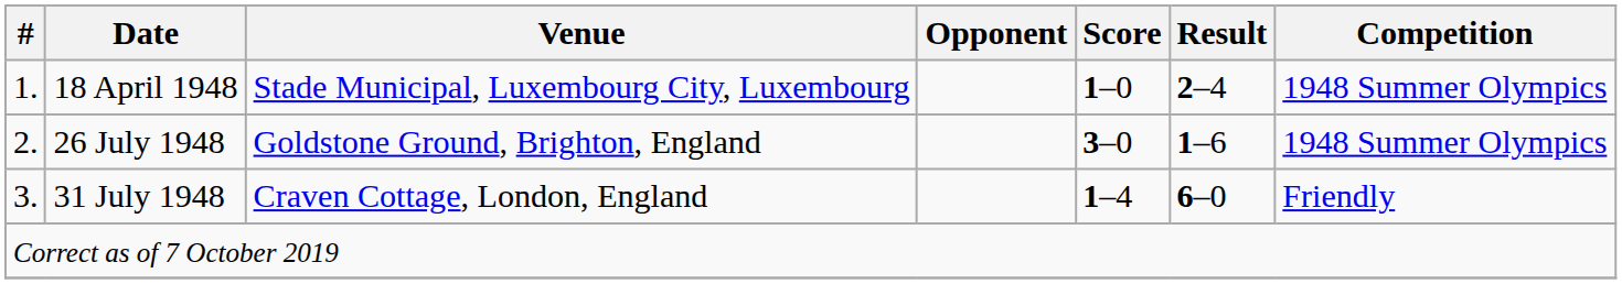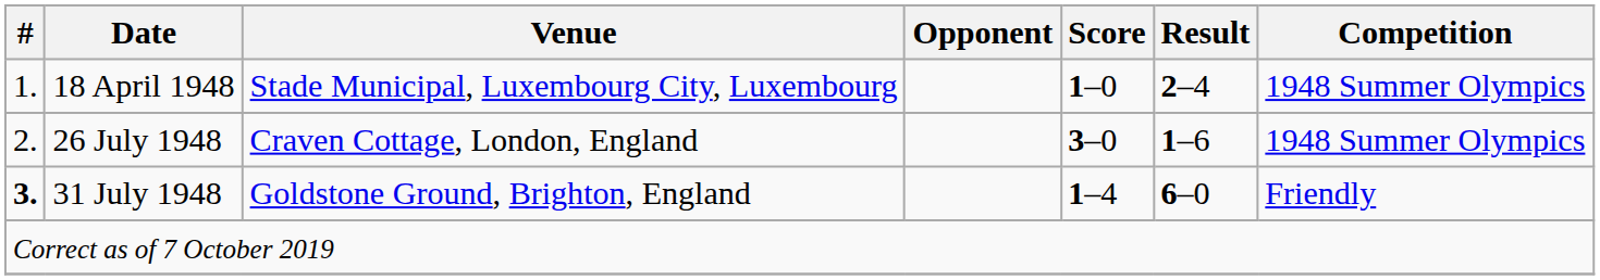26 July 1948 | Venue: Goldstone Ground, Brighton, England -> Craven Cottage, London, England
31 July 1948 | #: normal -> bold
31 July 1948 | Venue: Craven Cottage, London, England -> Goldstone Ground, Brighton, England
